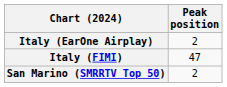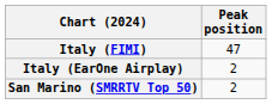rows swapped: Italy (FIMI) <-> Italy (EarOne Airplay)
